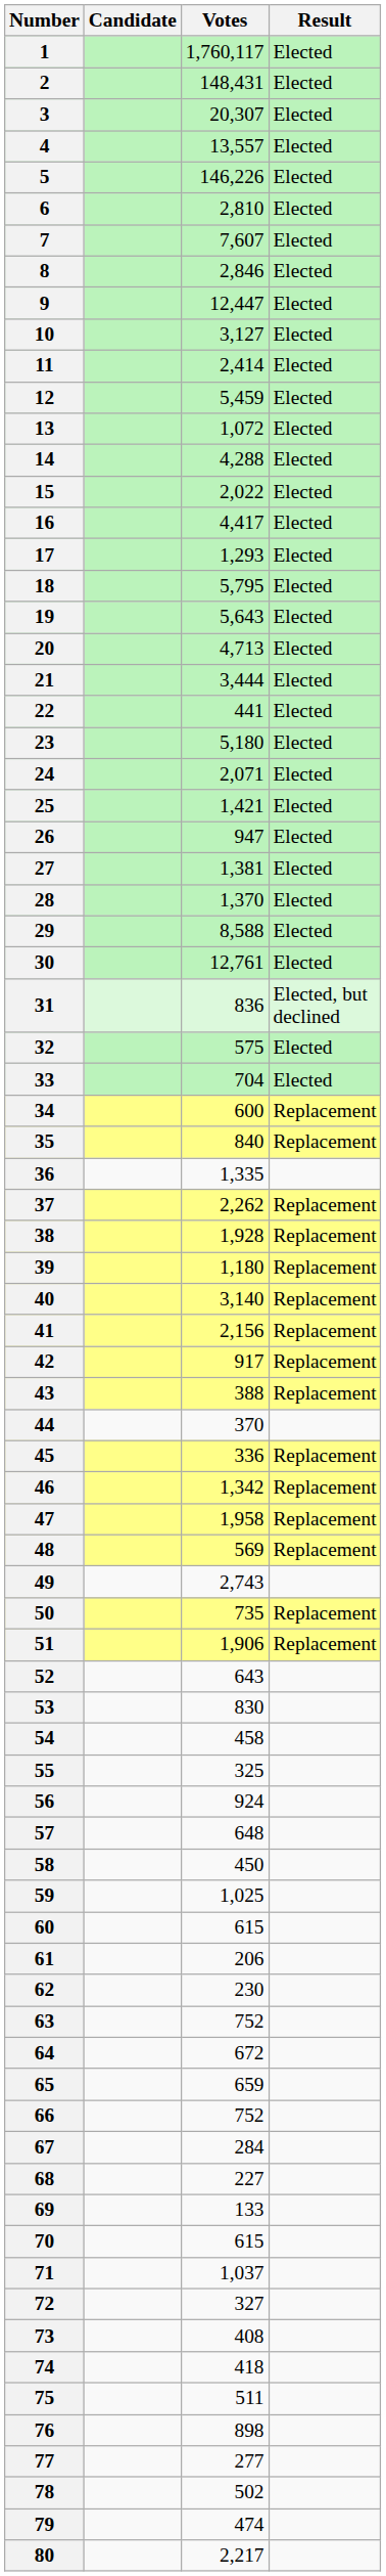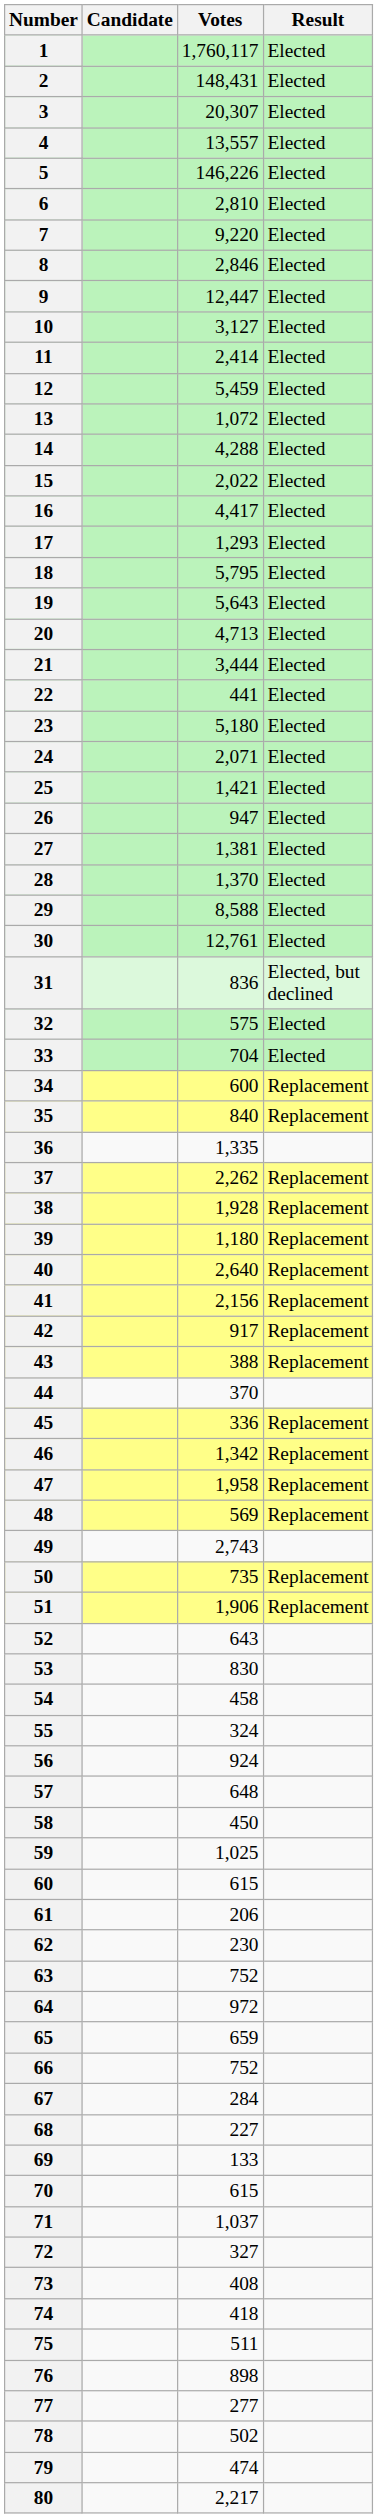7 | Votes: 7,607 -> 9,220
40 | Votes: 3,140 -> 2,640
55 | Votes: 325 -> 324
64 | Votes: 672 -> 972
